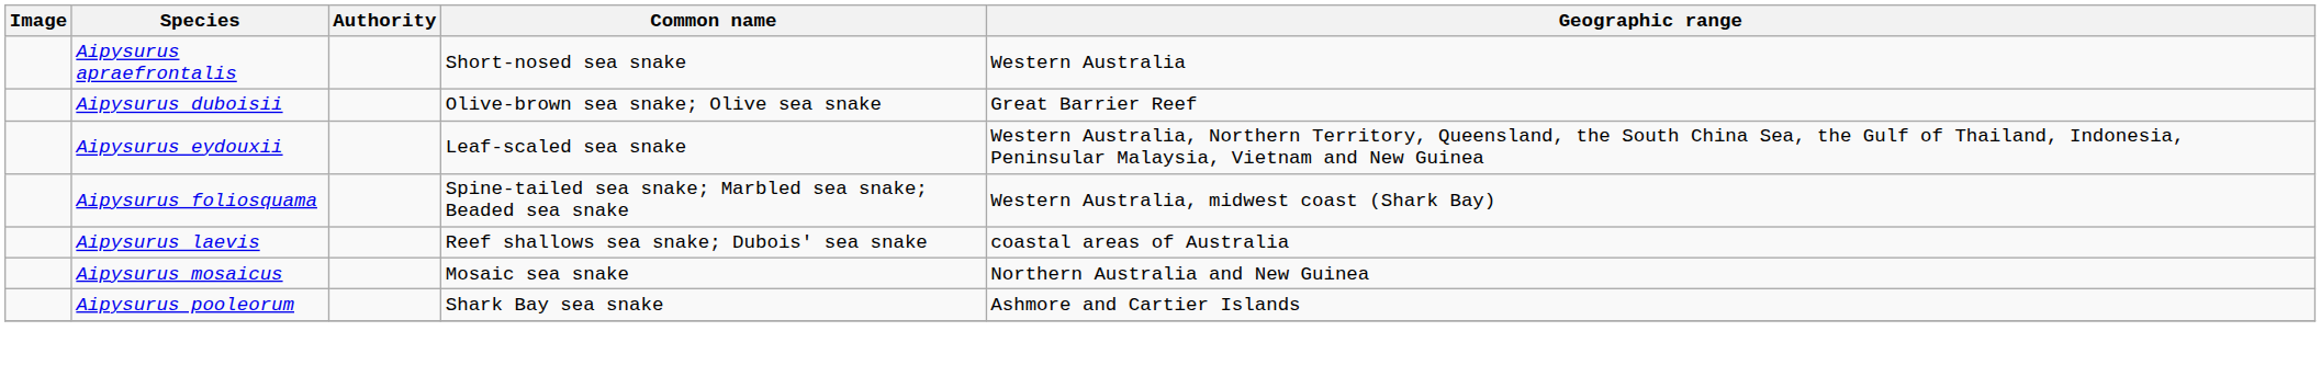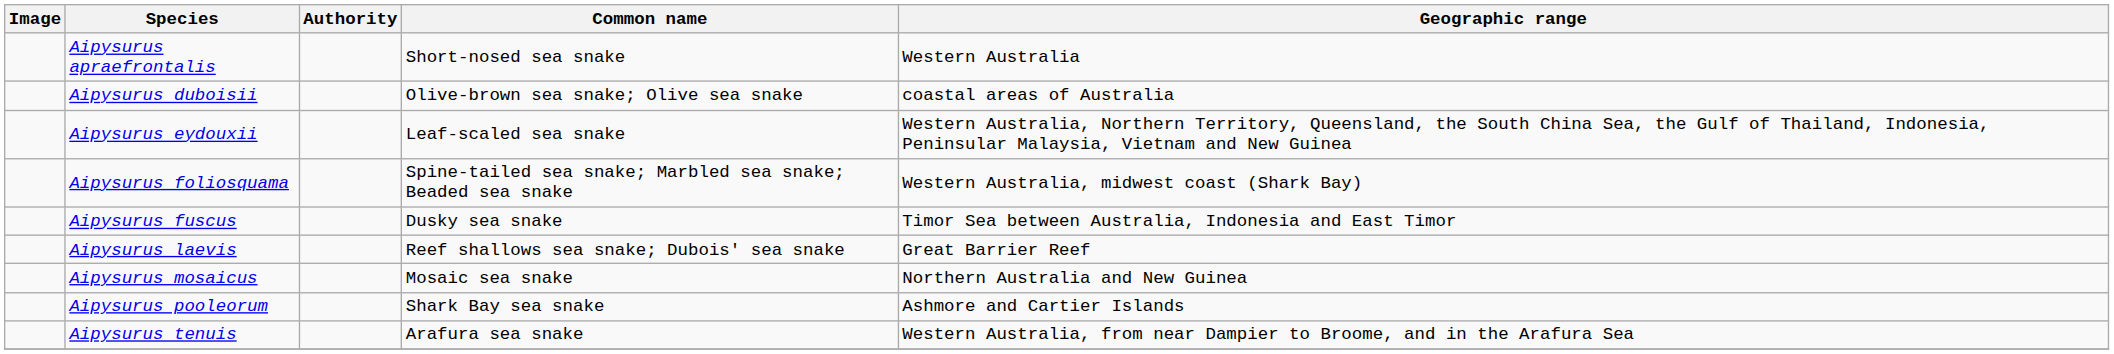Aipysurus duboisii | Geographic range: Great Barrier Reef -> coastal areas of Australia
+ row: Aipysurus fuscus | Dusky sea snake | Timor Sea between Australia, Indonesia and East Timor
Aipysurus laevis | Geographic range: coastal areas of Australia -> Great Barrier Reef
+ row: Aipysurus tenuis | Arafura sea snake | Western Australia, from near Dampier to Broome, and in the Arafura Sea
